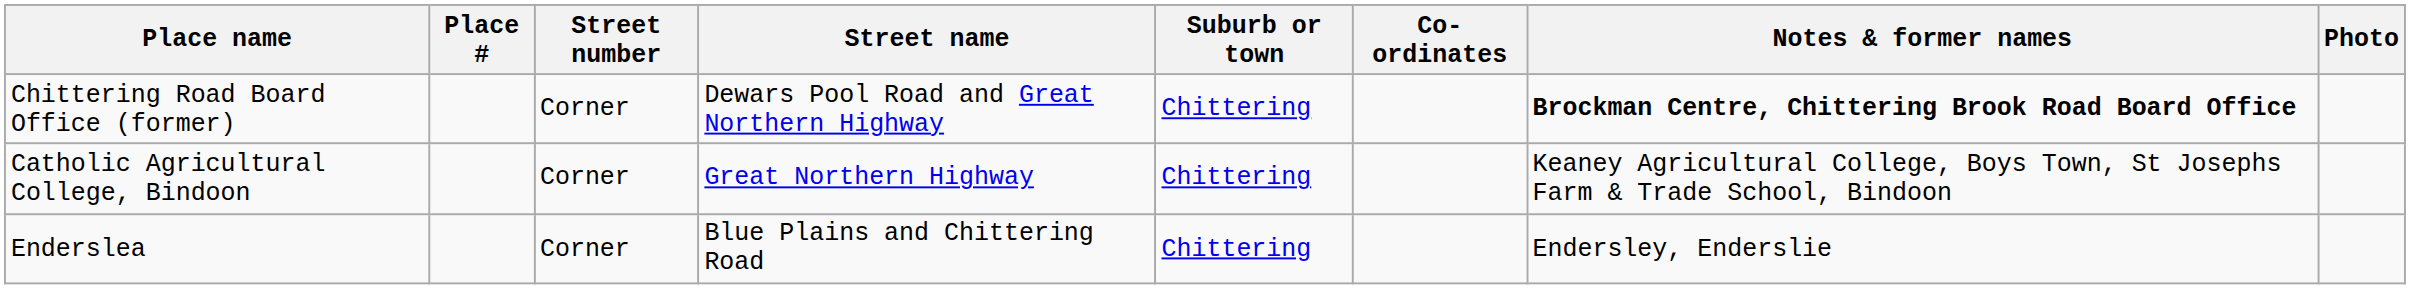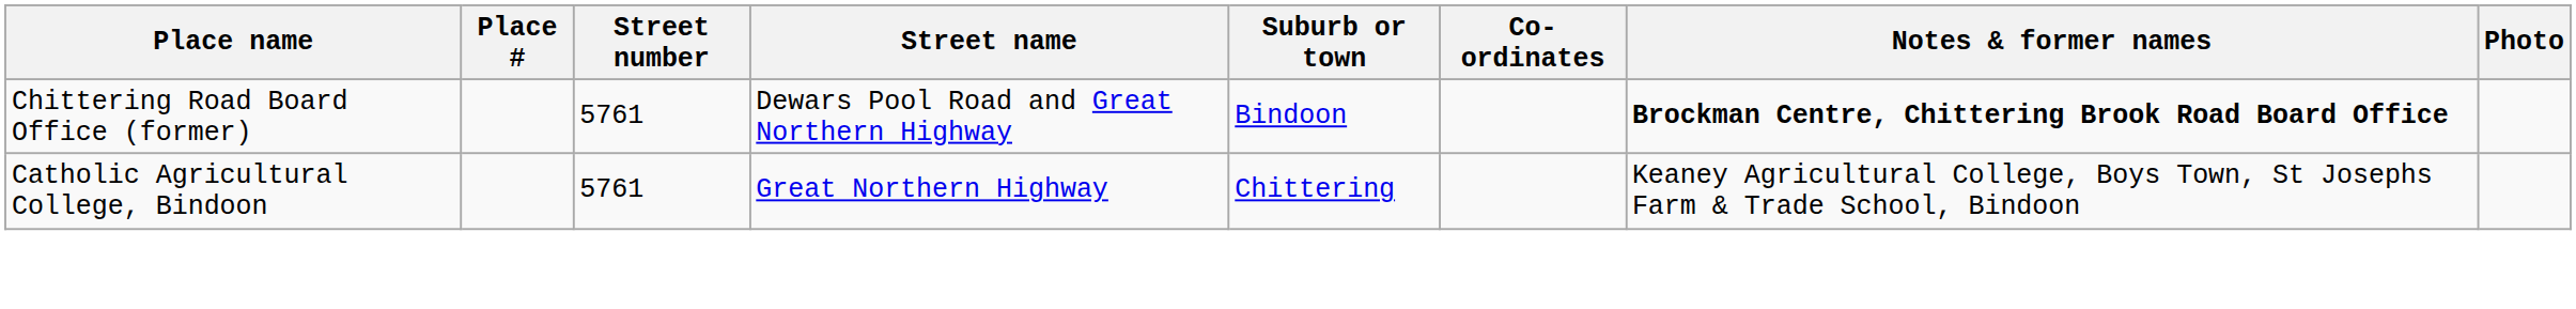Chittering Road Board Office (former) | Street number: Corner -> 5761
Chittering Road Board Office (former) | Suburb or town: Chittering -> Bindoon
Catholic Agricultural College, Bindoon | Street number: Corner -> 5761
- row: Enderslea | Corner | Blue Plains and Chittering Road | Chittering | Endersley, Enderslie
